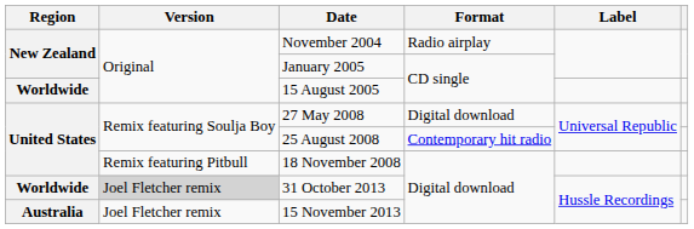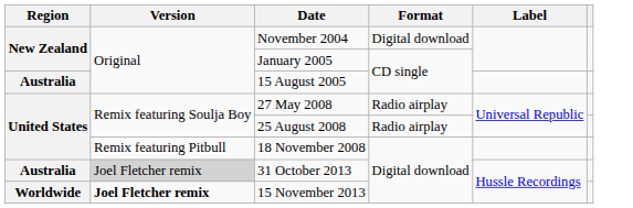November 2004 | Format: Radio airplay -> Digital download
15 August 2005 | Region: Worldwide -> Australia
27 May 2008 | Format: Digital download -> Radio airplay
25 August 2008 | Format: Contemporary hit radio -> Radio airplay
31 October 2013 | Region: Worldwide -> Australia
15 November 2013 | Region: Australia -> Worldwide
15 November 2013 | Version: normal -> bold
